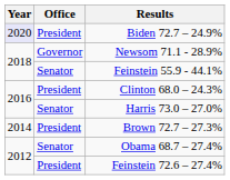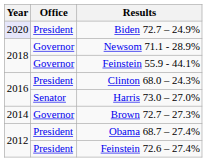Feinstein 55.9 - 44.1% | Office: Senator -> Governor
Brown 72.7 – 27.3% | Office: President -> Governor
Obama 68.7 – 27.4% | Office: Senator -> President
